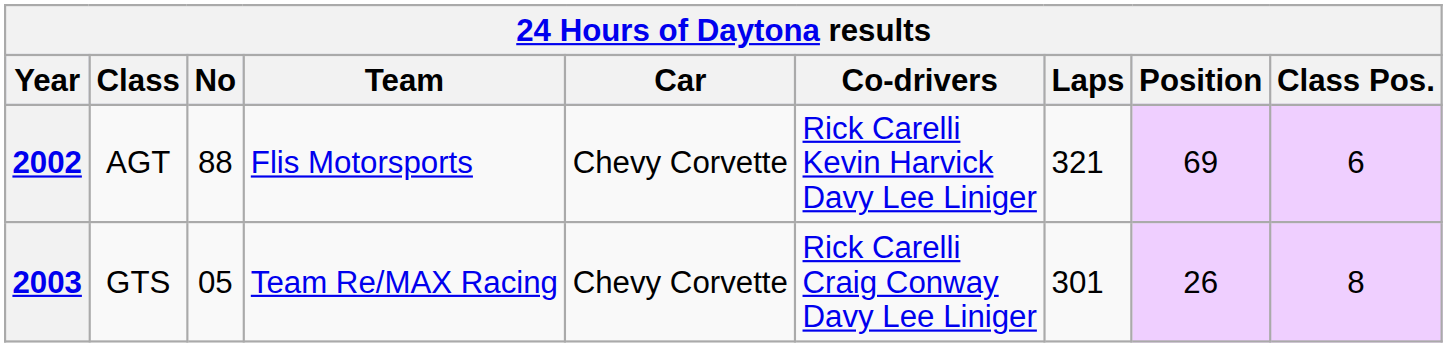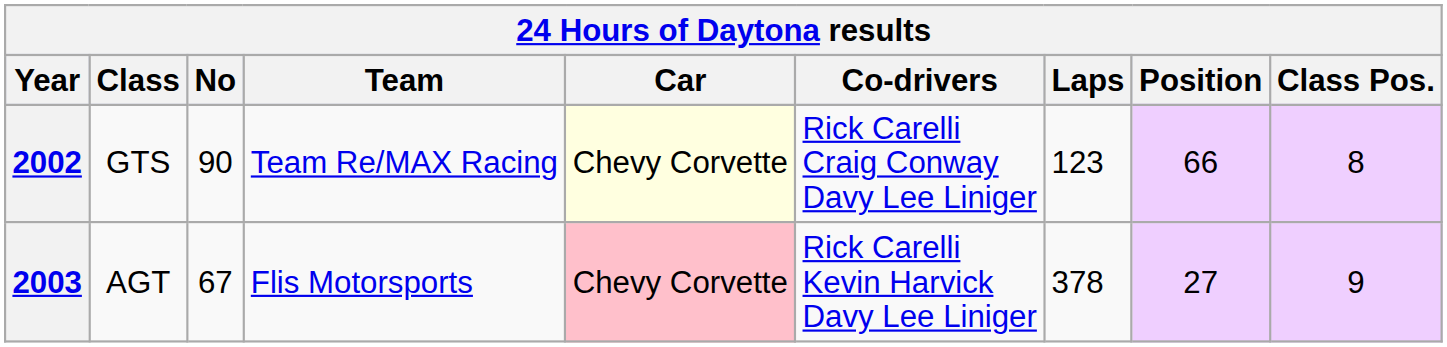2002 | Class: AGT -> GTS
2002 | No: 88 -> 90
2002 | Team: Flis Motorsports -> Team Re/MAX Racing
2002 | Car: no background -> lightyellow background
2002 | Co-drivers: Rick Carelli Kevin Harvick Davy Lee Liniger -> Rick Carelli Craig Conway Davy Lee Liniger
2002 | Laps: 321 -> 123
2002 | Position: 69 -> 66
2002 | Class Pos.: 6 -> 8
2003 | Class: GTS -> AGT
2003 | No: 05 -> 67
2003 | Team: Team Re/MAX Racing -> Flis Motorsports
2003 | Car: no background -> pink background
2003 | Co-drivers: Rick Carelli Craig Conway Davy Lee Liniger -> Rick Carelli Kevin Harvick Davy Lee Liniger
2003 | Laps: 301 -> 378
2003 | Position: 26 -> 27
2003 | Class Pos.: 8 -> 9
